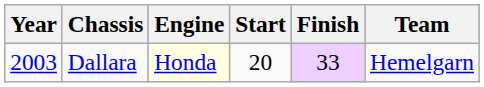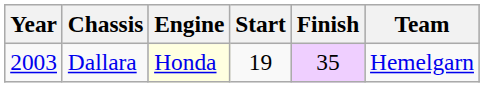Dallara | Start: 20 -> 19
Dallara | Finish: 33 -> 35
